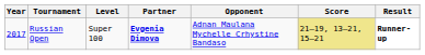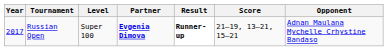columns swapped: Opponent <-> Result
Russian Open | Score: khaki background -> no background
